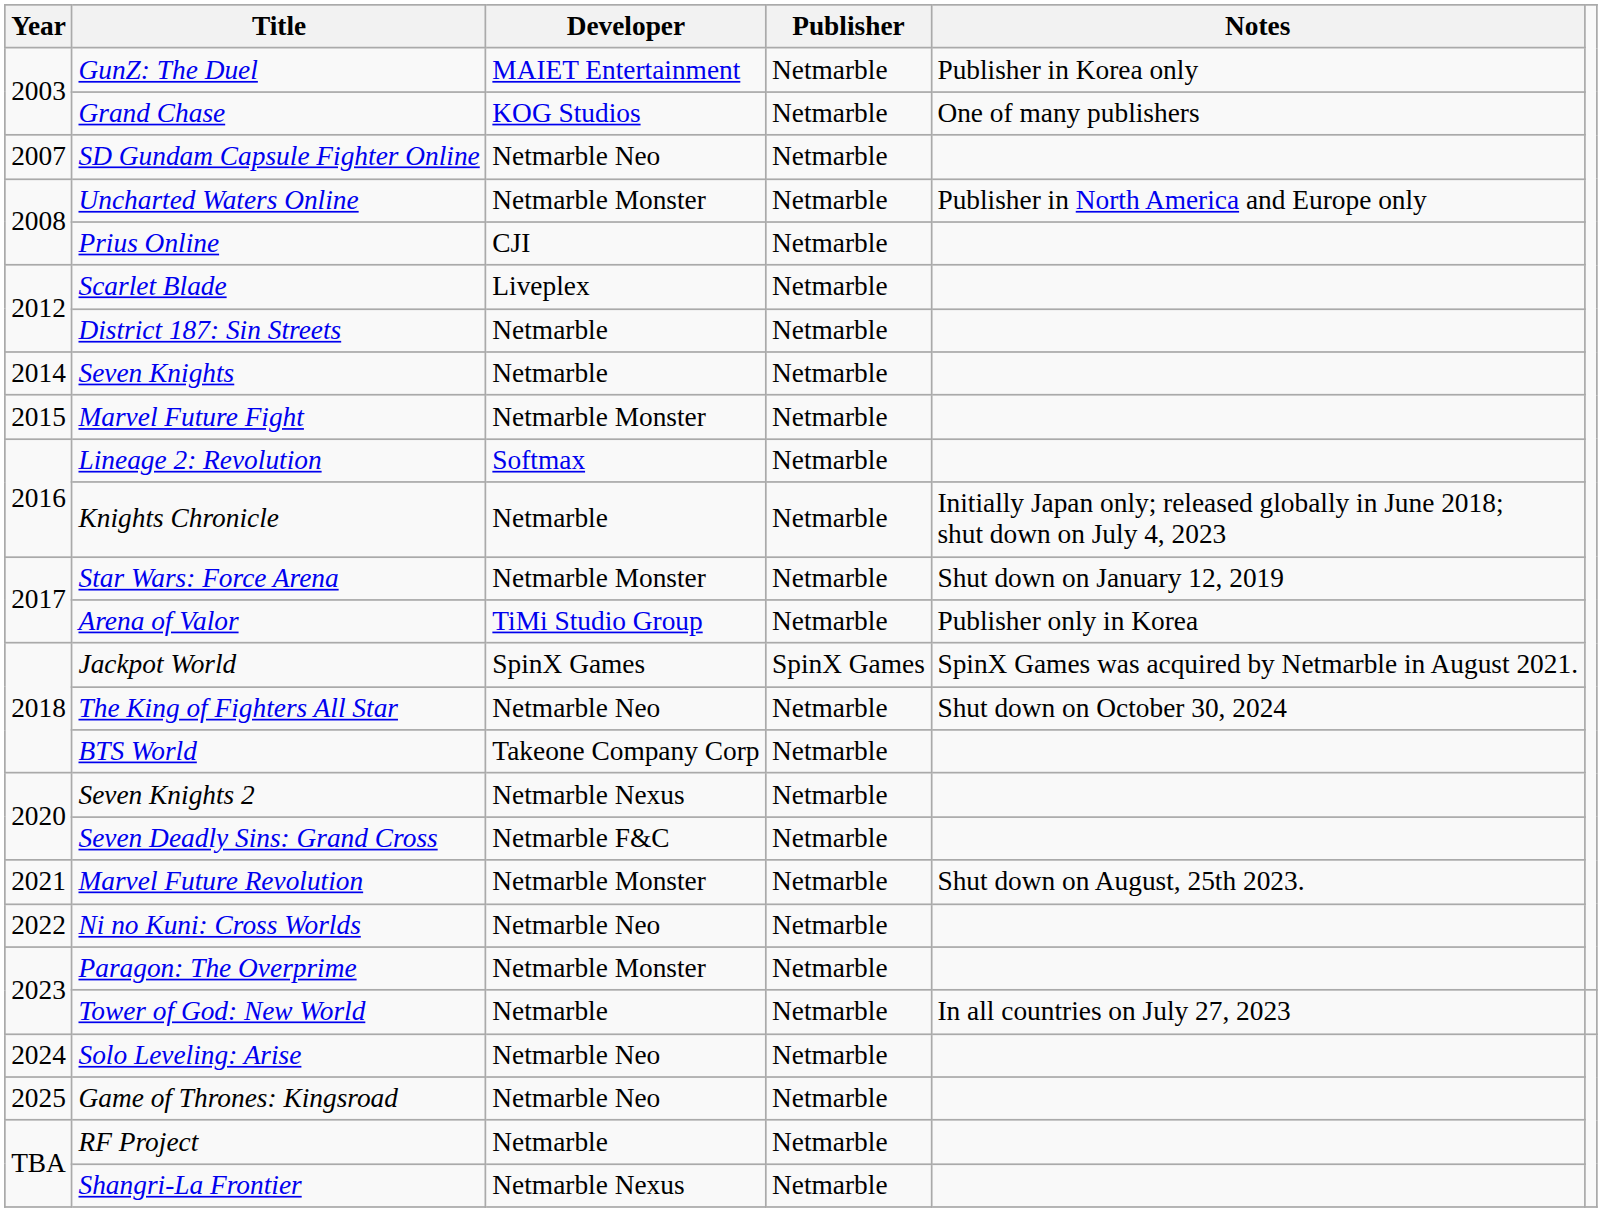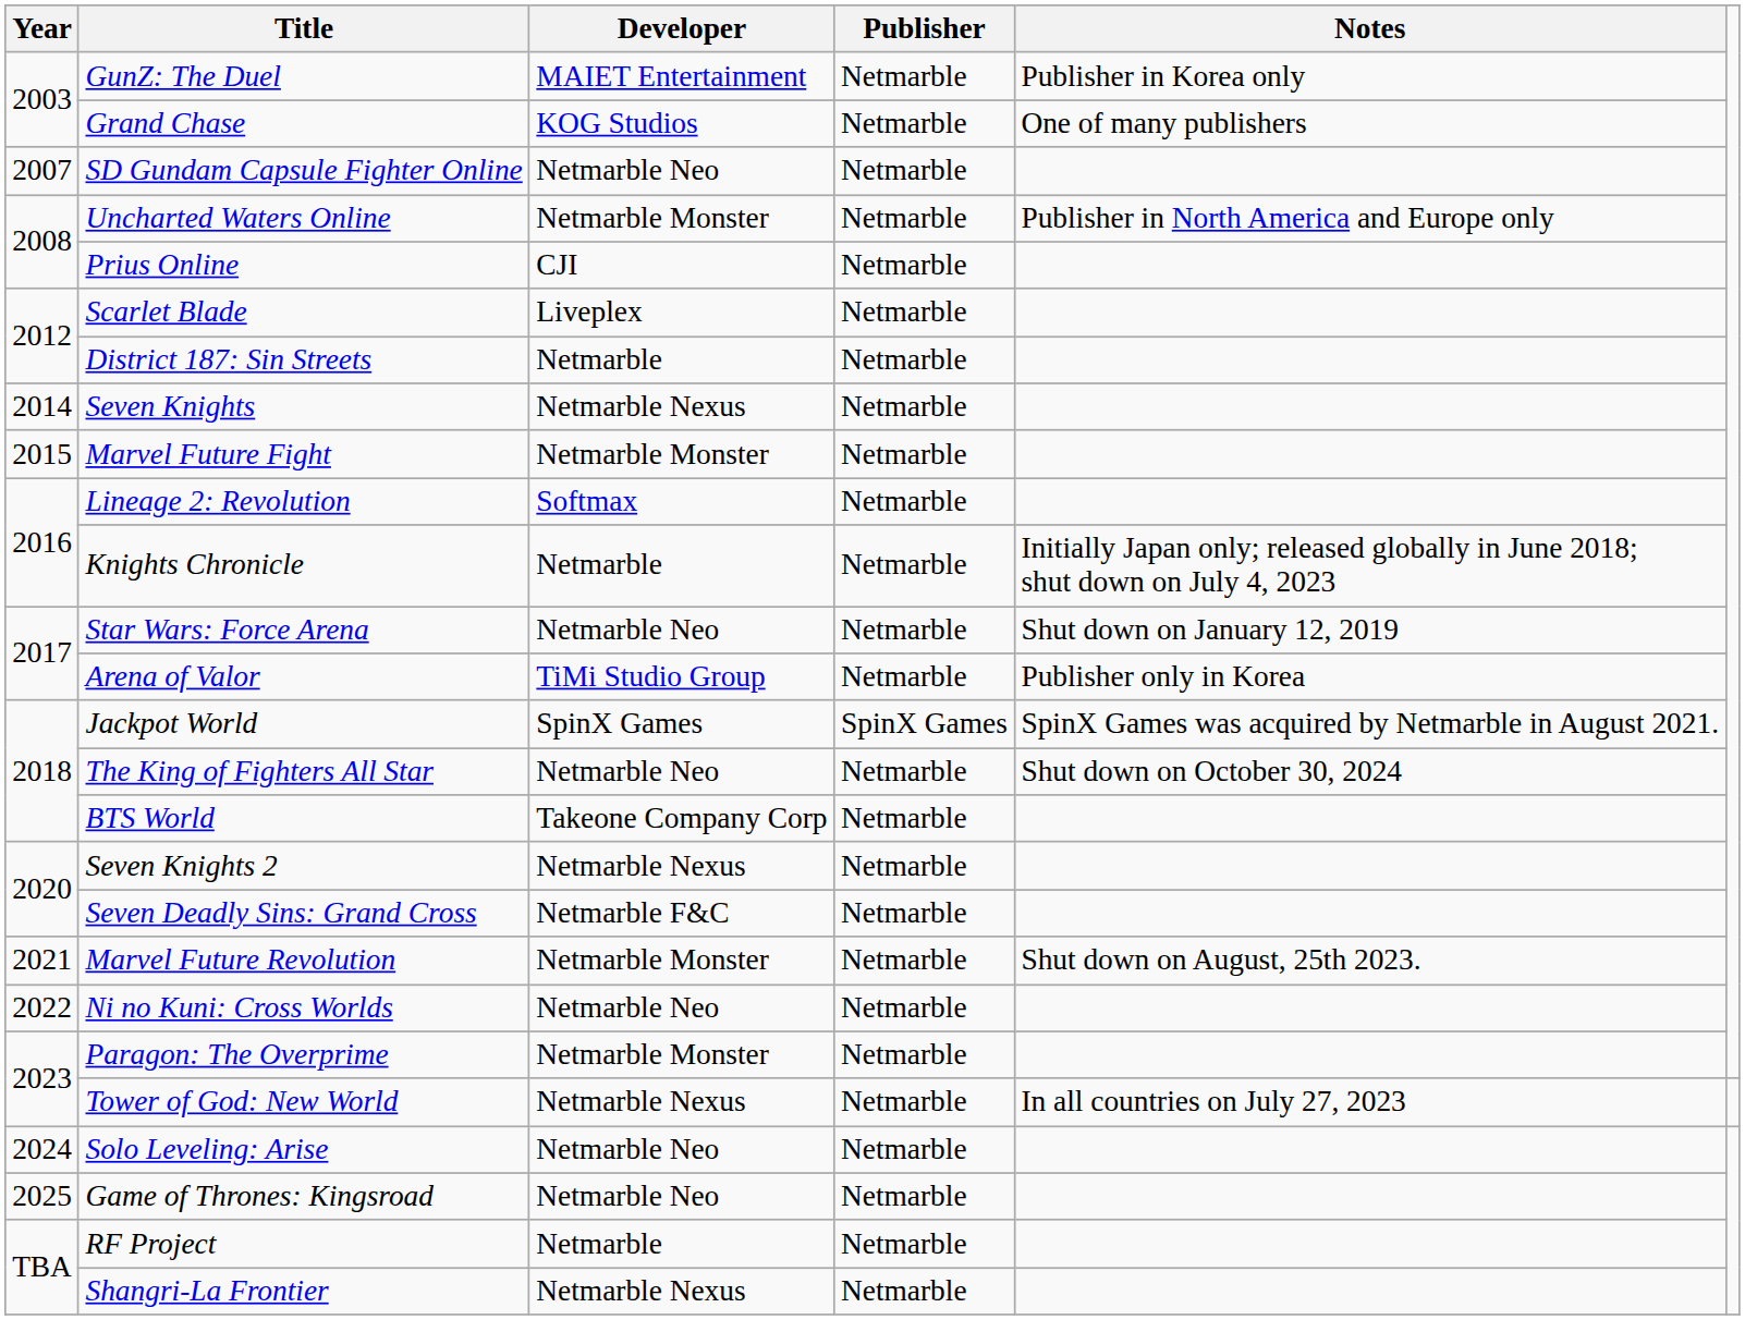Seven Knights | Developer: Netmarble -> Netmarble Nexus
Star Wars: Force Arena | Developer: Netmarble Monster -> Netmarble Neo
Tower of God: New World | Developer: Netmarble -> Netmarble Nexus
